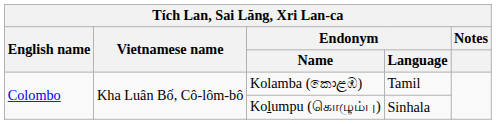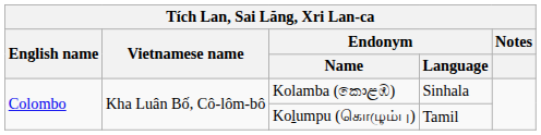Kolamba (කොළඹ) | Endonym / Language: Tamil -> Sinhala
Koḻumpu (கொழும்பு) | Endonym / Language: Sinhala -> Tamil
